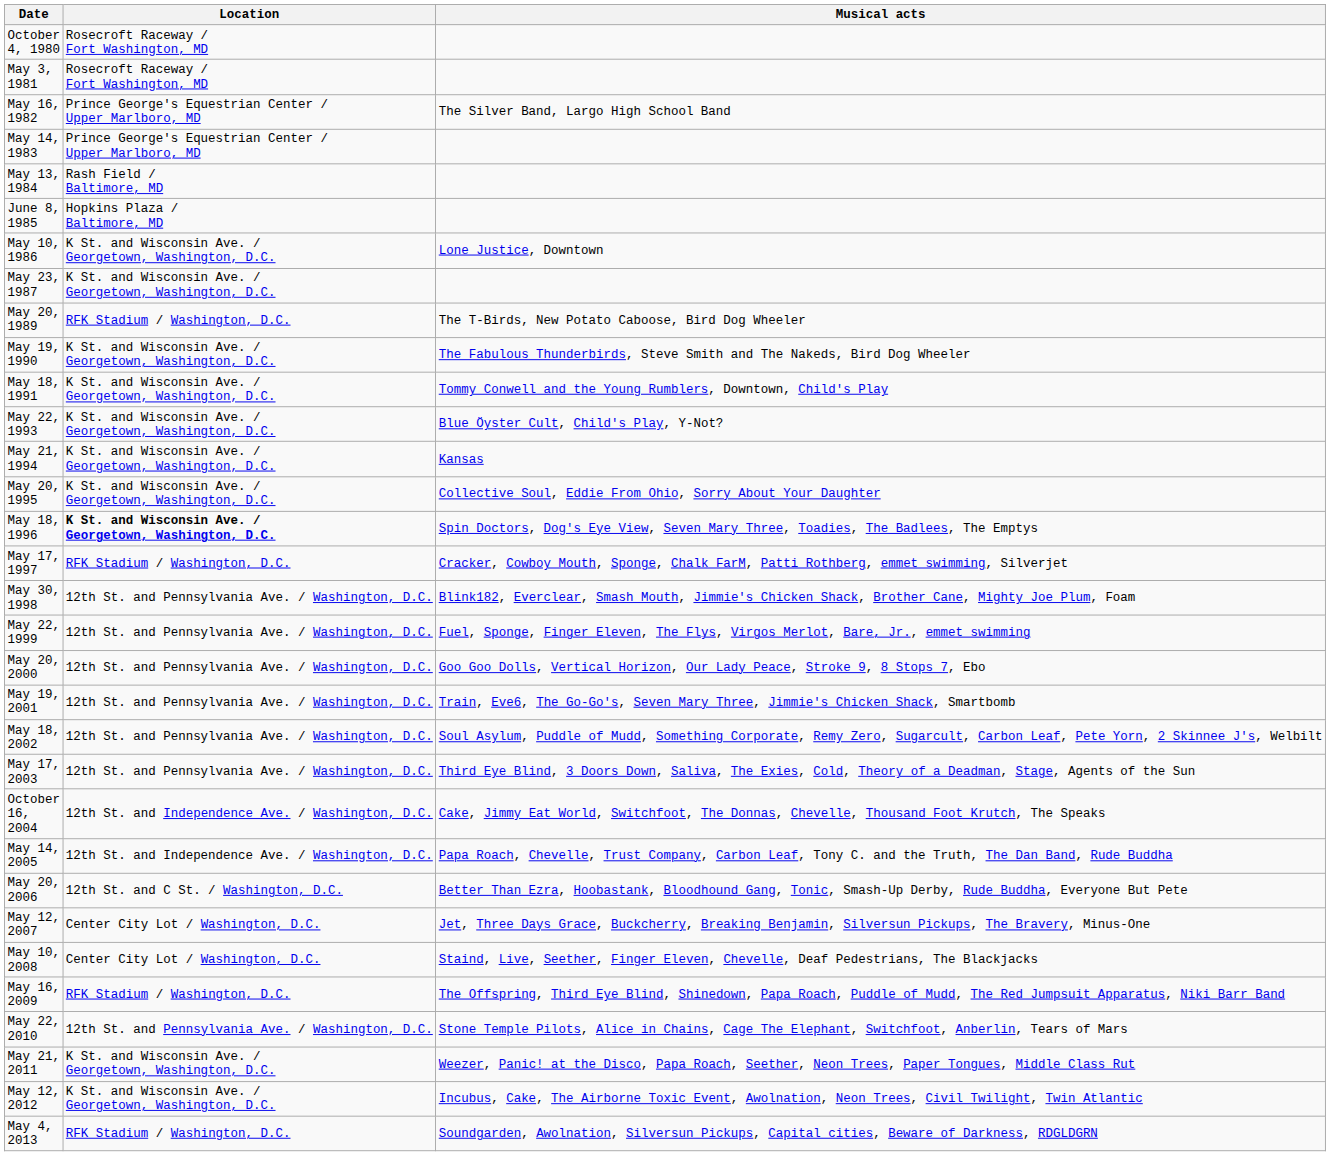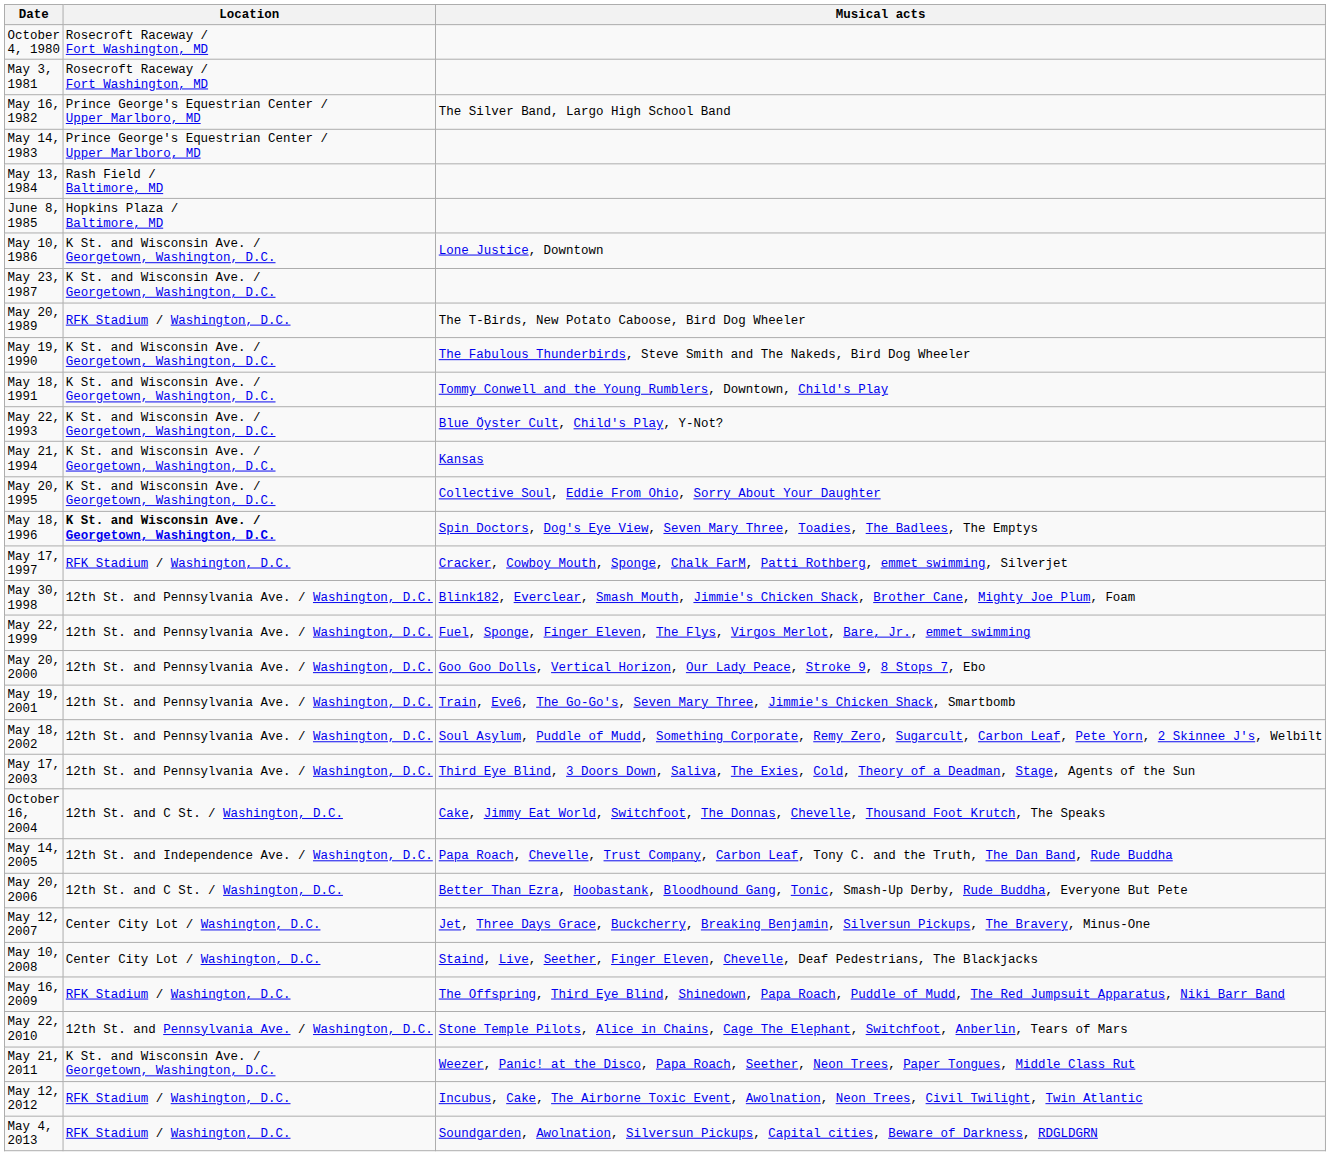October 16, 2004 | Location: 12th St. and Independence Ave. / Washington, D.C. -> 12th St. and C St. / Washington, D.C.
May 12, 2012 | Location: K St. and Wisconsin Ave. / Georgetown, Washington, D.C. -> RFK Stadium / Washington, D.C.
